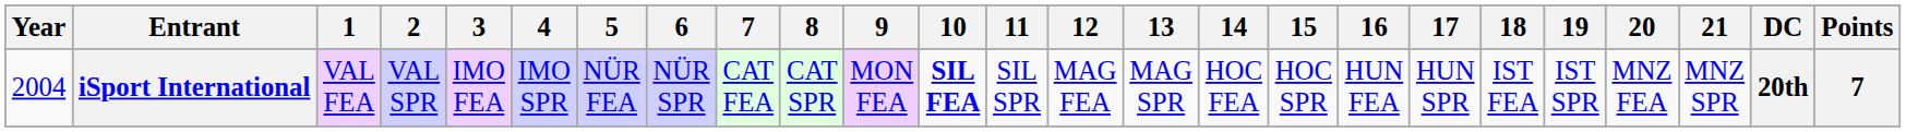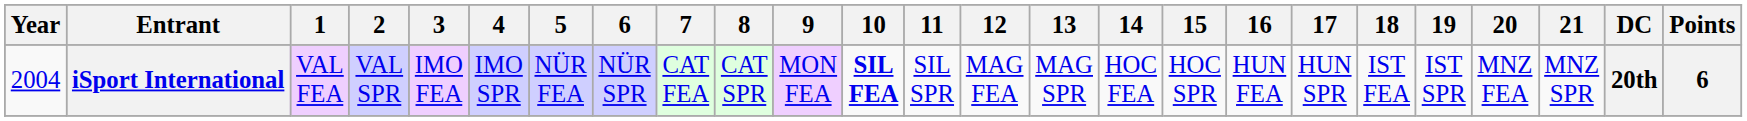iSport International | Points: 7 -> 6
